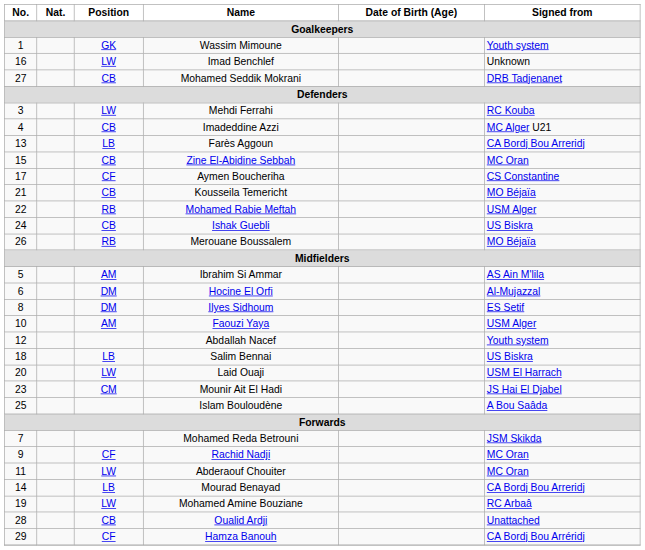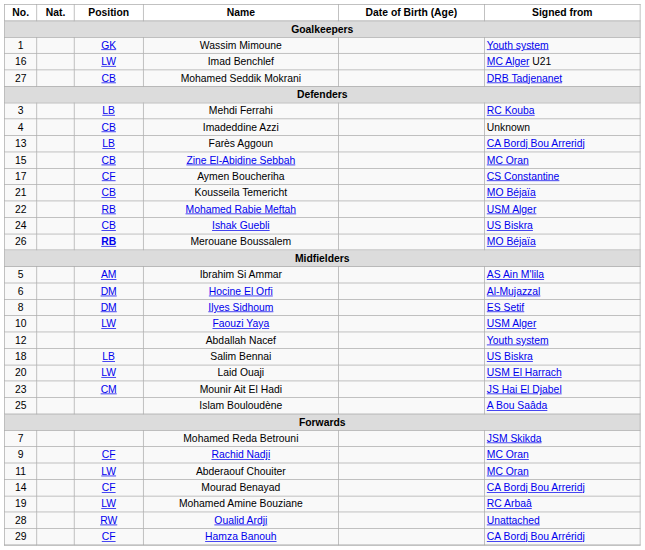Imad Benchlef | Signed from: Unknown -> MC Alger U21
Mehdi Ferrahi | Position: LW -> LB
Imadeddine Azzi | Signed from: MC Alger U21 -> Unknown
Merouane Boussalem | Position: normal -> bold
Faouzi Yaya | Position: AM -> LW
Mourad Benayad | Position: LB -> CF
Oualid Ardji | Position: CB -> RW
